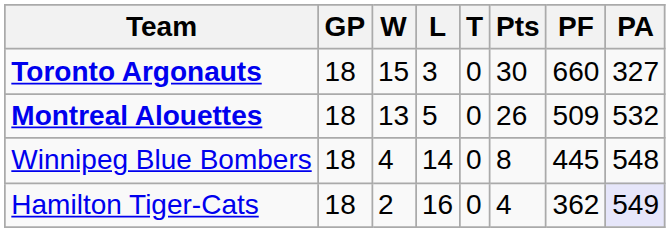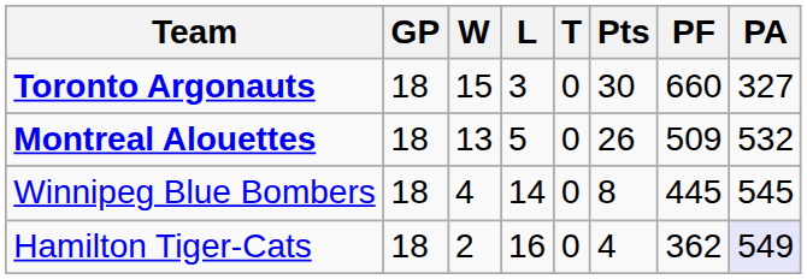Winnipeg Blue Bombers | PA: 548 -> 545
